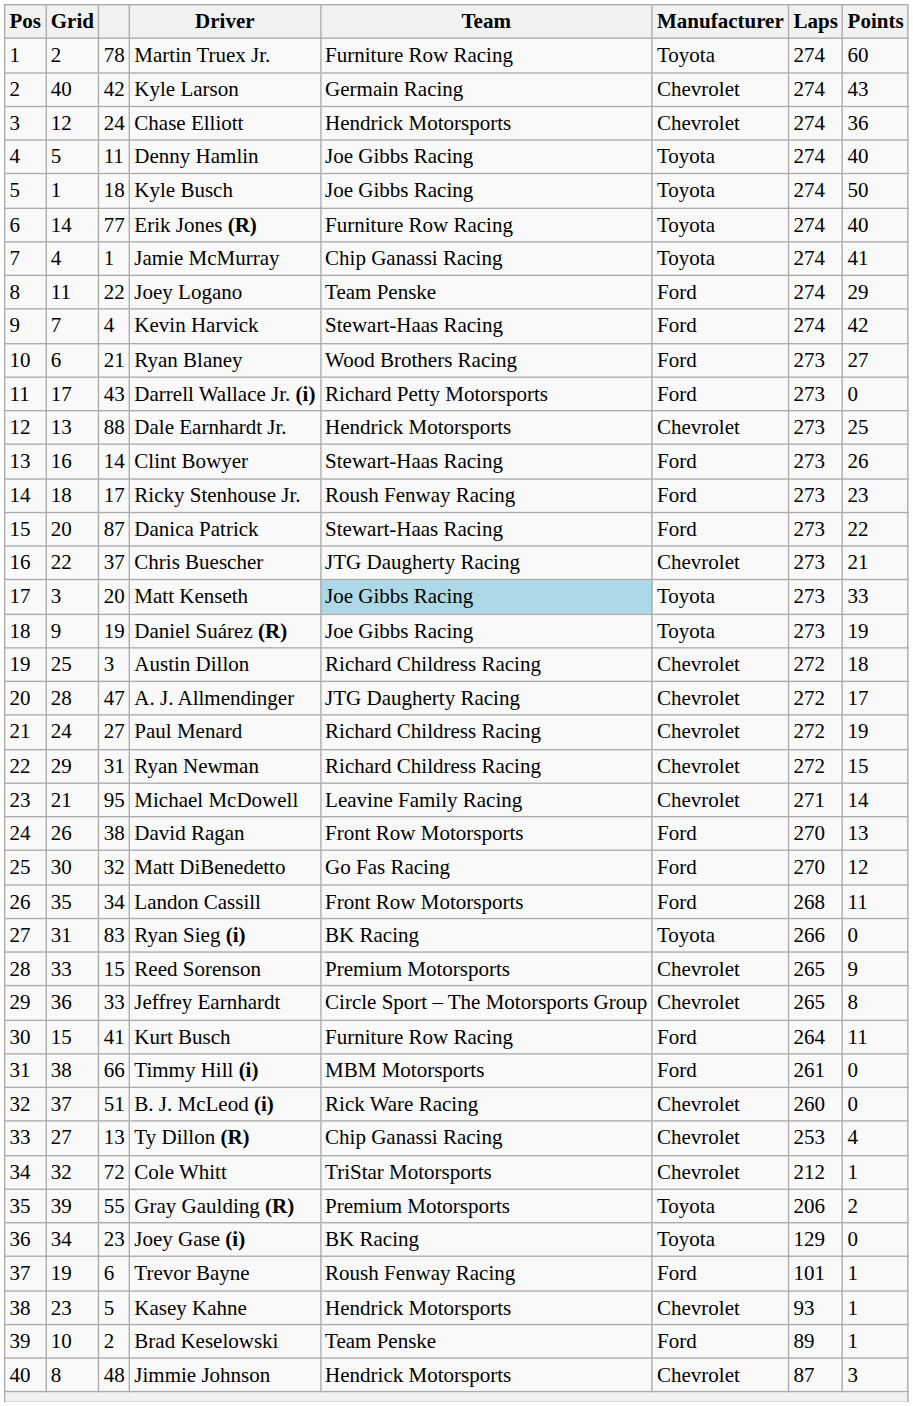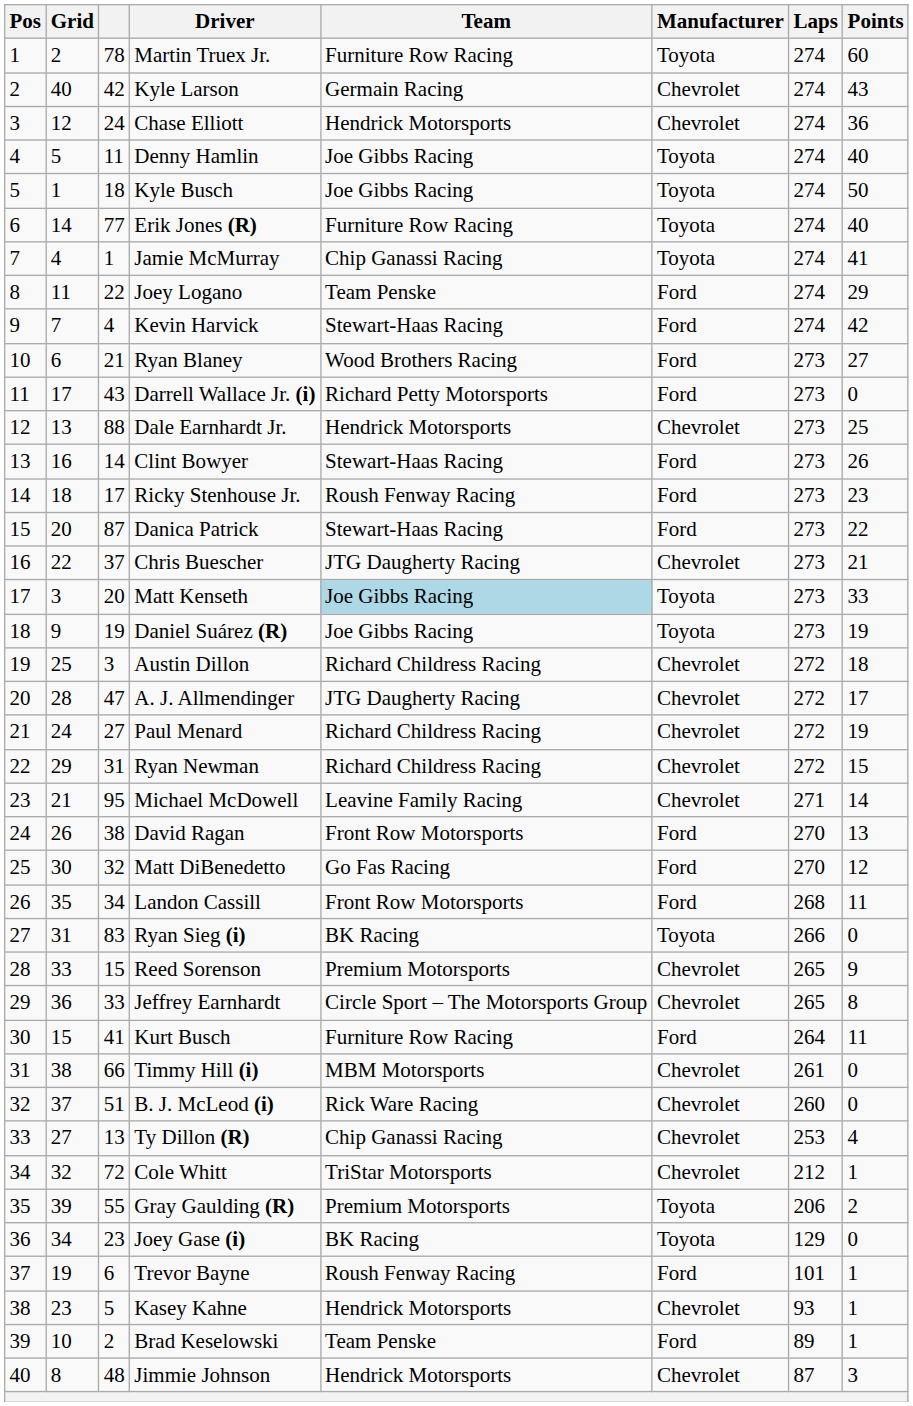Timmy Hill (i) | Manufacturer: Ford -> Chevrolet
